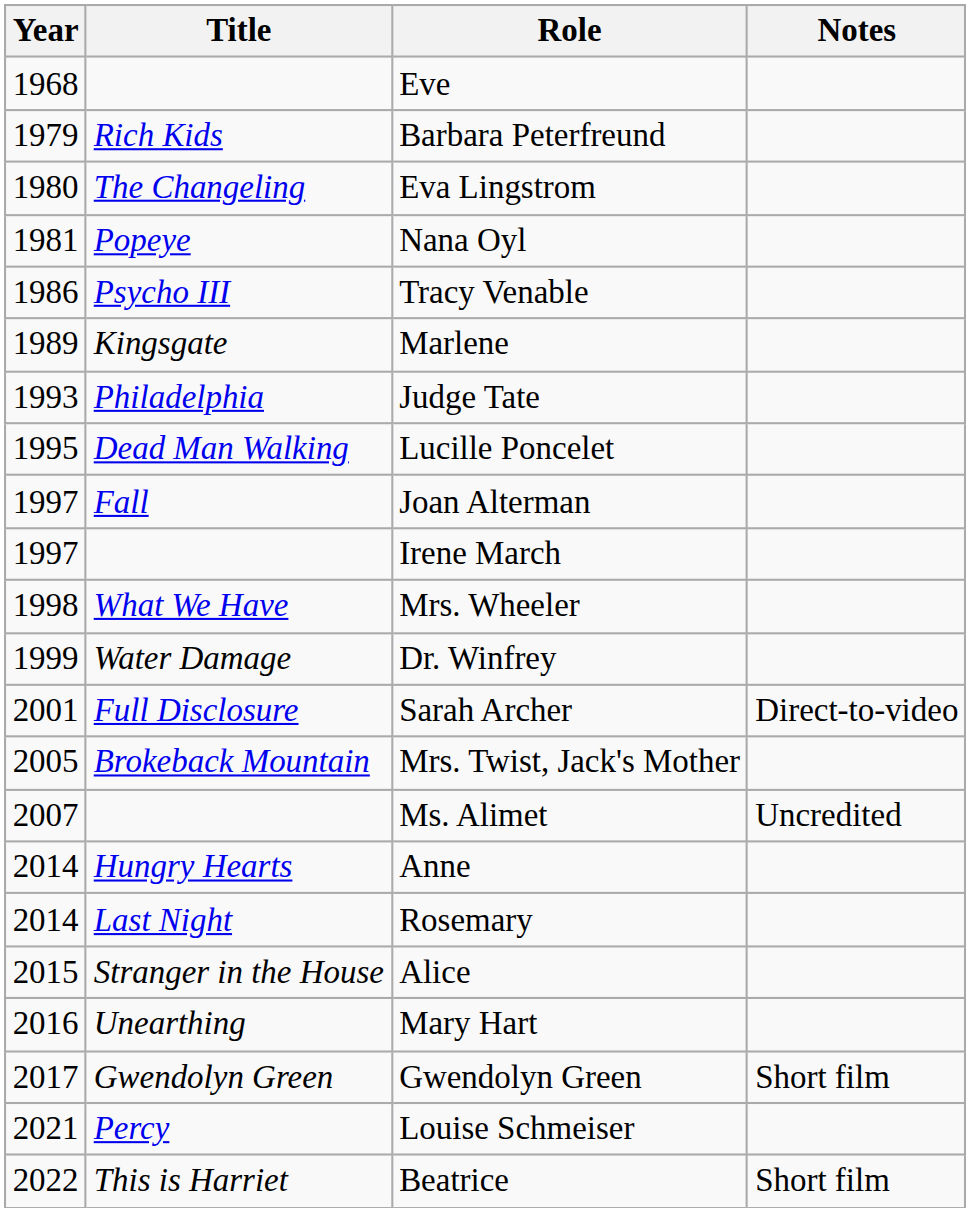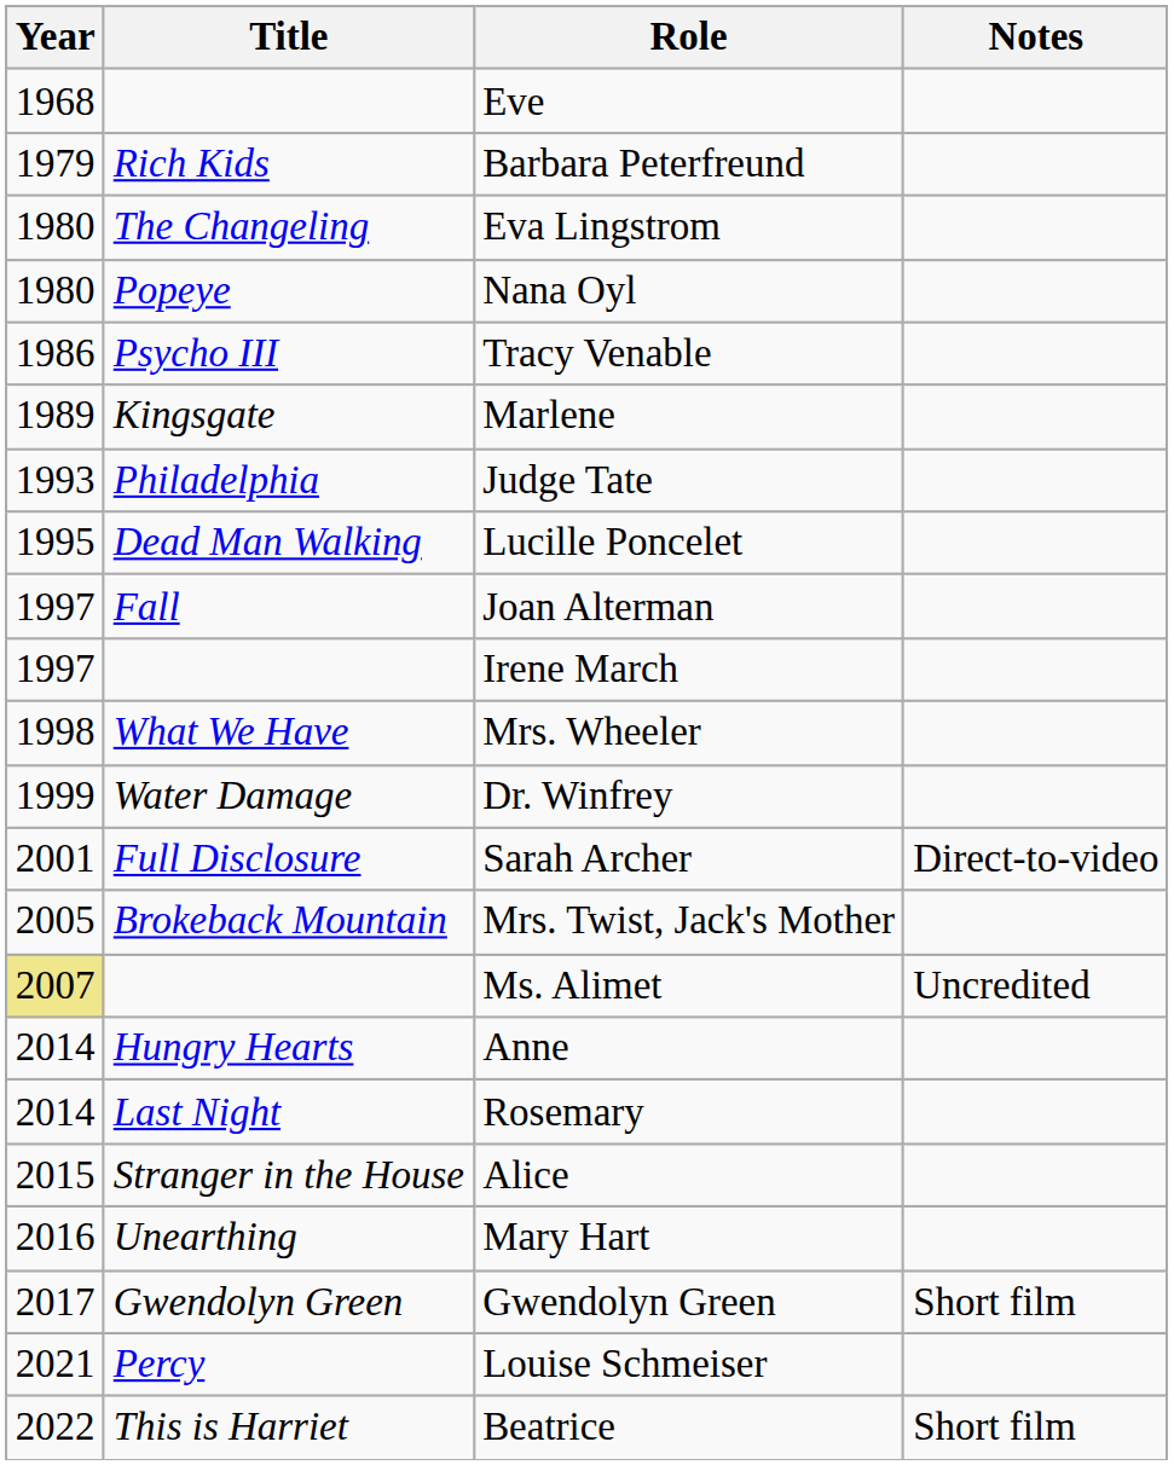Nana Oyl | Year: 1981 -> 1980
Ms. Alimet | Year: no background -> khaki background
